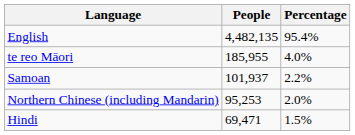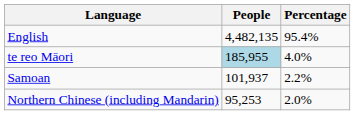te reo Māori | People: no background -> lightblue background
- row: Hindi | 69,471 | 1.5%
